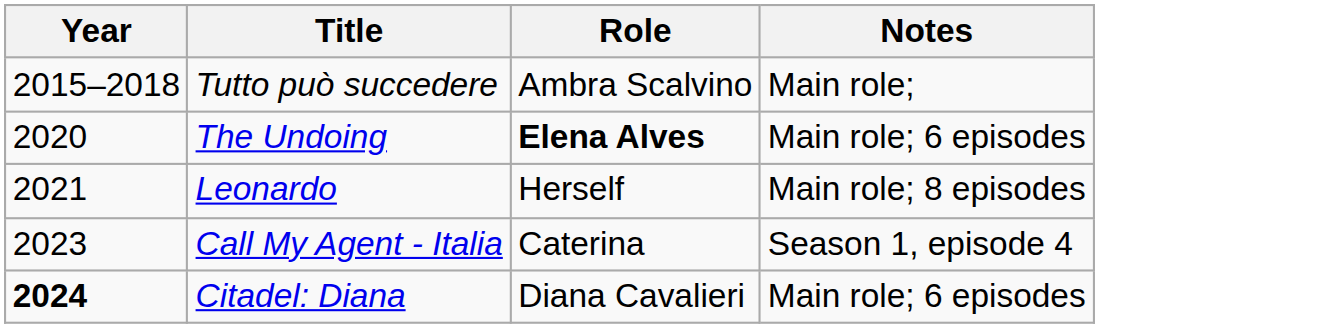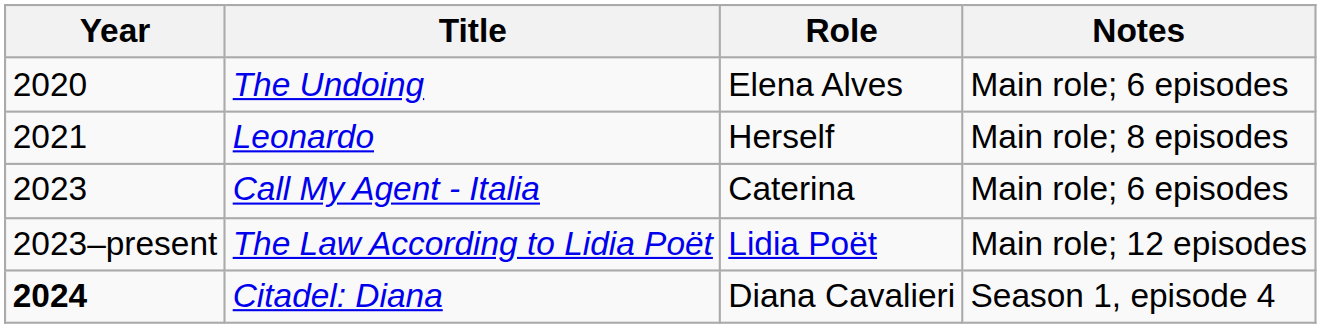- row: 2015–2018 | Tutto può succedere | Ambra Scalvino | Main role;
The Undoing | Role: bold -> normal
Call My Agent - Italia | Notes: Season 1, episode 4 -> Main role; 6 episodes
+ row: 2023–present | The Law According to Lidia Poët | Lidia Poët | Main role; 12 episodes
Citadel: Diana | Notes: Main role; 6 episodes -> Season 1, episode 4
